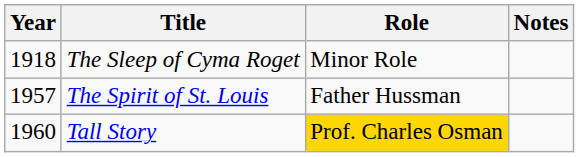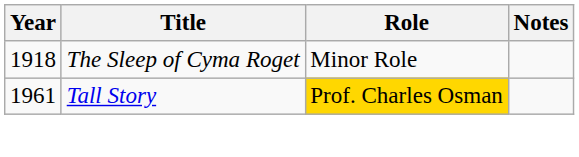- row: 1957 | The Spirit of St. Louis | Father Hussman
Tall Story | Year: 1960 -> 1961
